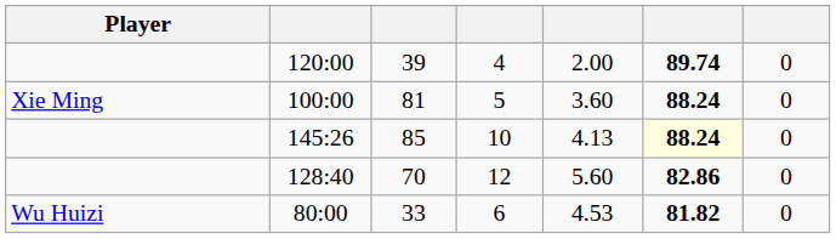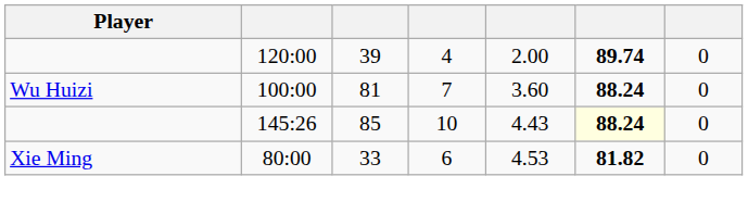100:00 | Player: Xie Ming -> Wu Huizi
100:00 | column 4: 5 -> 7
145:26 | column 5: 4.13 -> 4.43
- row: 128:40 | 70 | 12 | 5.60 | 82.86 | 0
80:00 | Player: Wu Huizi -> Xie Ming
